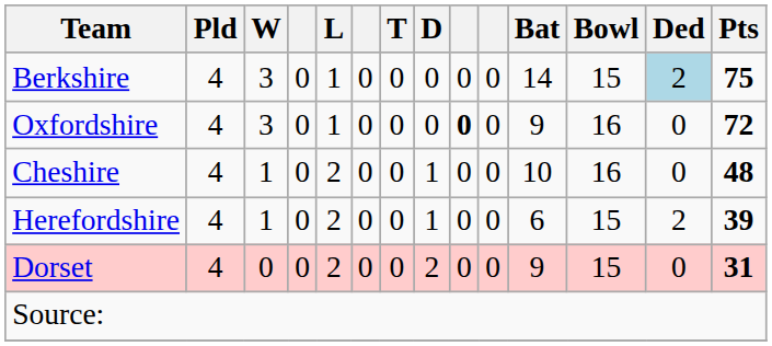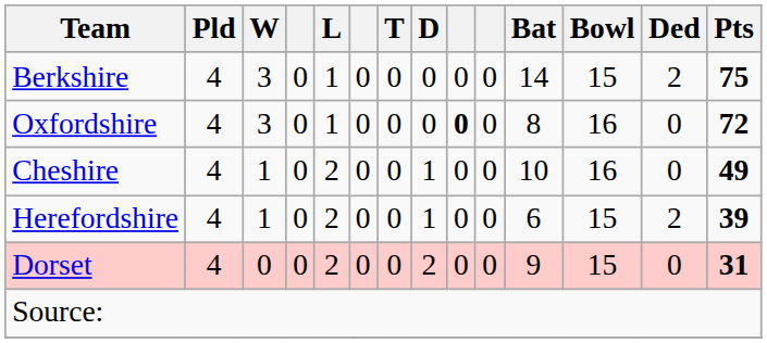Berkshire | Ded: lightblue background -> no background
Oxfordshire | Bat: 9 -> 8
Cheshire | Pts: 48 -> 49
